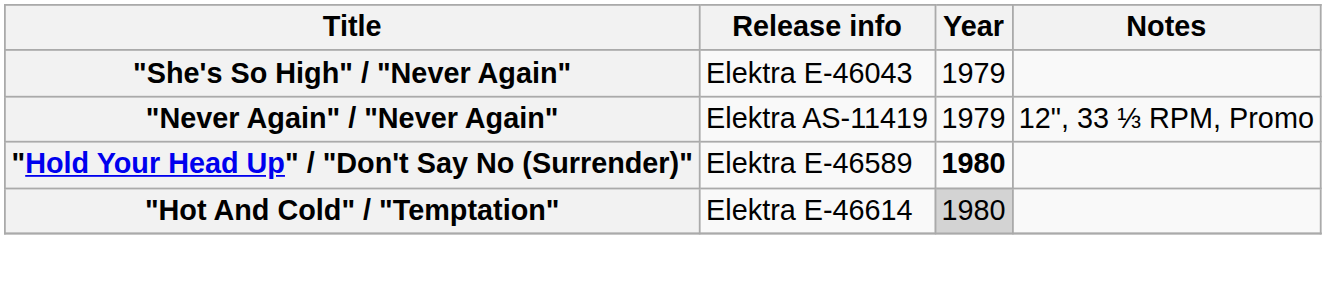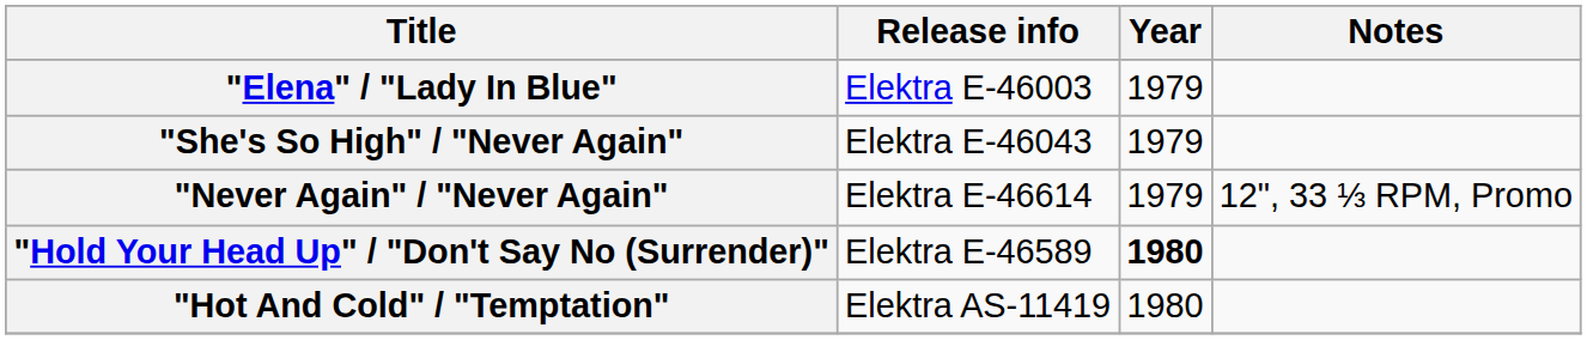+ row: "Elena" / "Lady In Blue" | Elektra E-46003 | 1979
"Never Again" / "Never Again" | Release info: Elektra AS-11419 -> Elektra E-46614
"Hot And Cold" / "Temptation" | Release info: Elektra E-46614 -> Elektra AS-11419
"Hot And Cold" / "Temptation" | Year: lightgrey background -> no background
